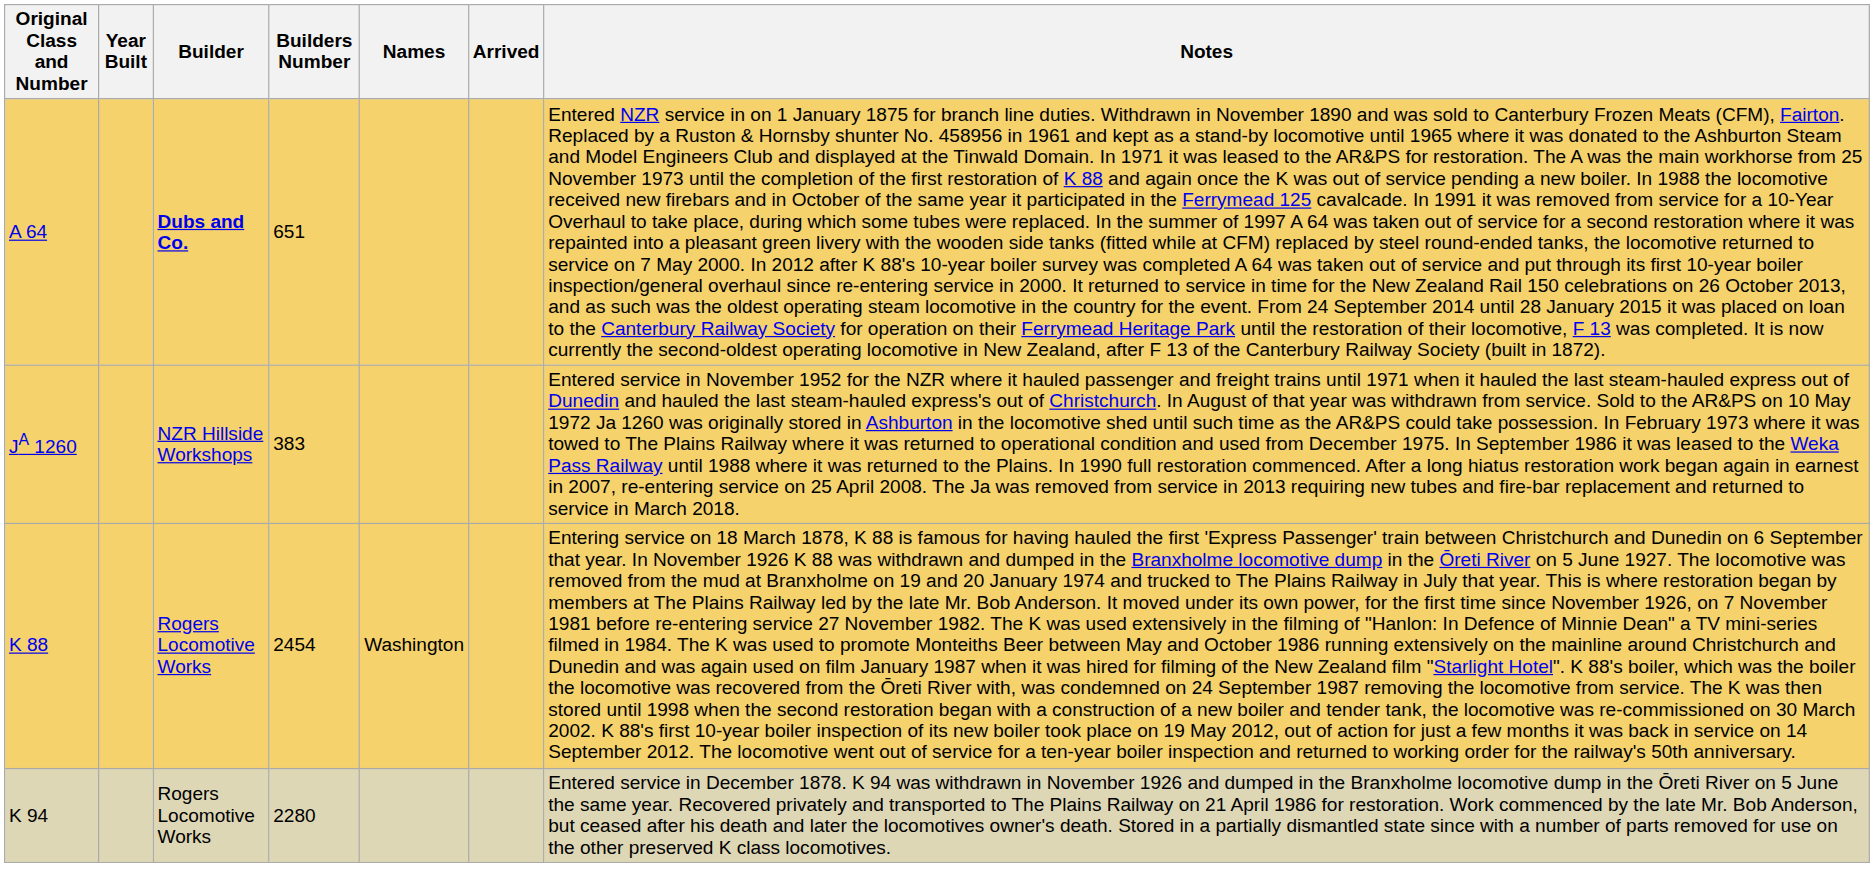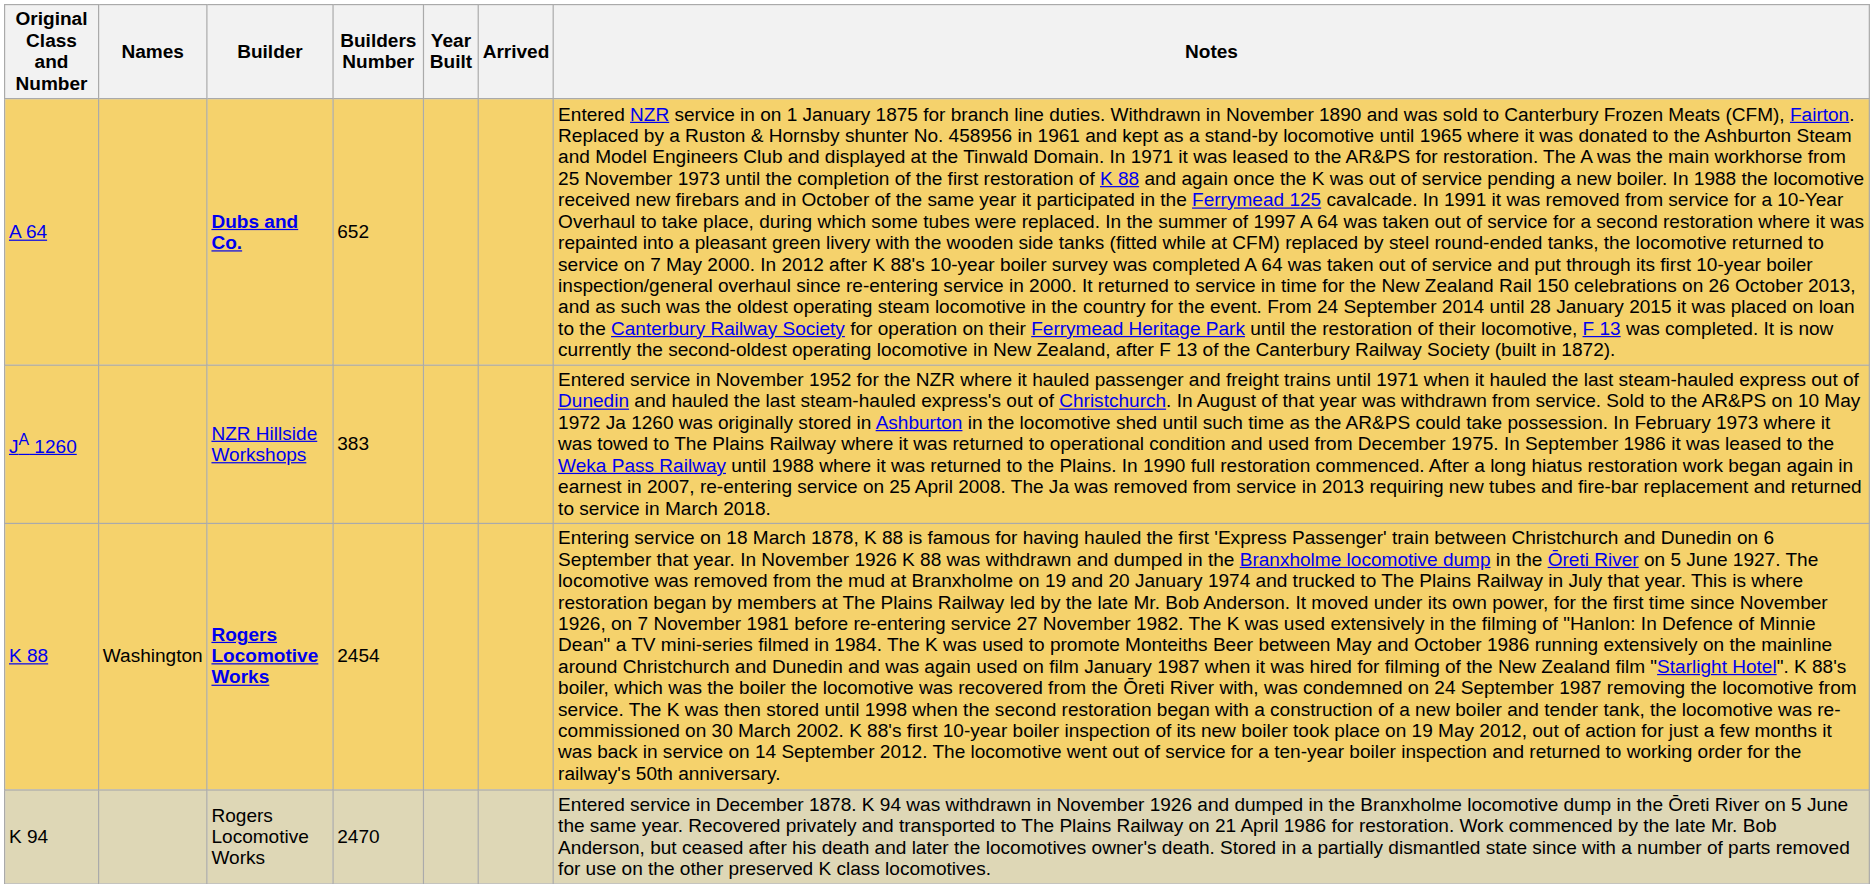columns swapped: Names <-> Year Built
A 64 | Builders Number: 651 -> 652
K 88 | Builder: normal -> bold
K 94 | Builders Number: 2280 -> 2470
